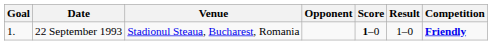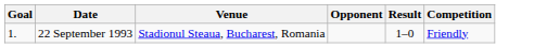- column: Score | 1–0
22 September 1993 | Competition: bold -> normal
